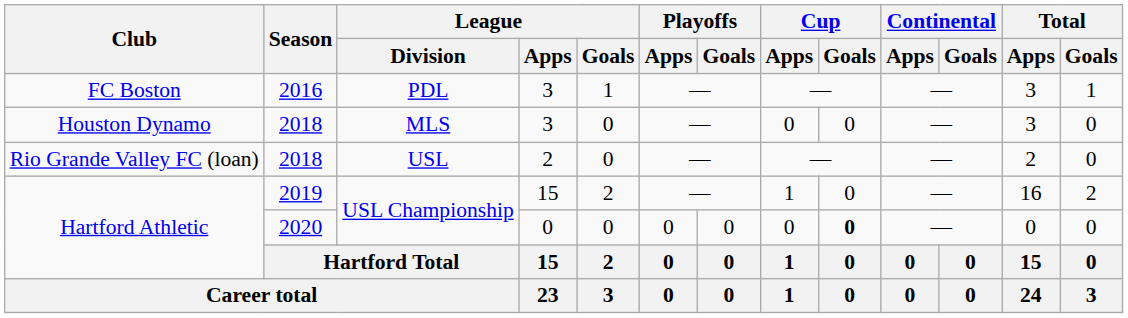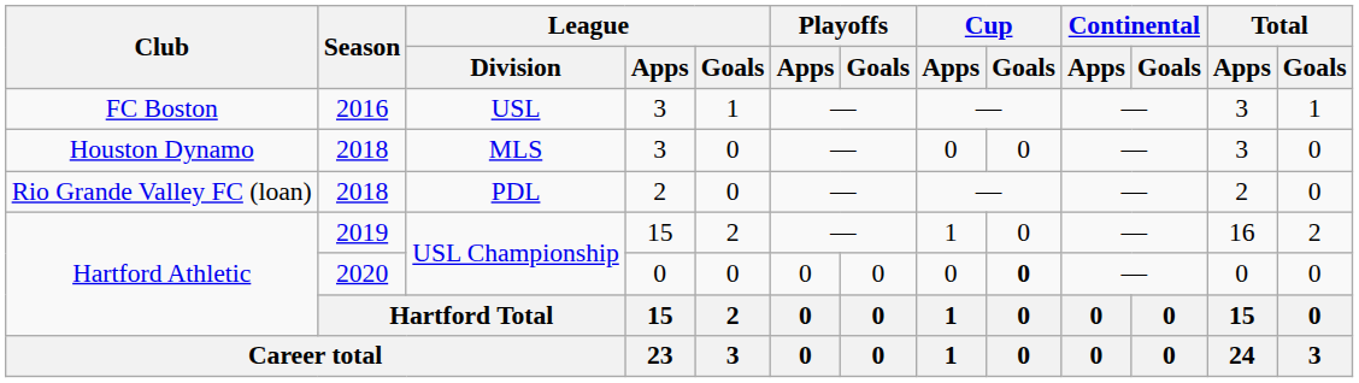FC Boston | League / Division: PDL -> USL
Rio Grande Valley FC (loan) | League / Division: USL -> PDL
